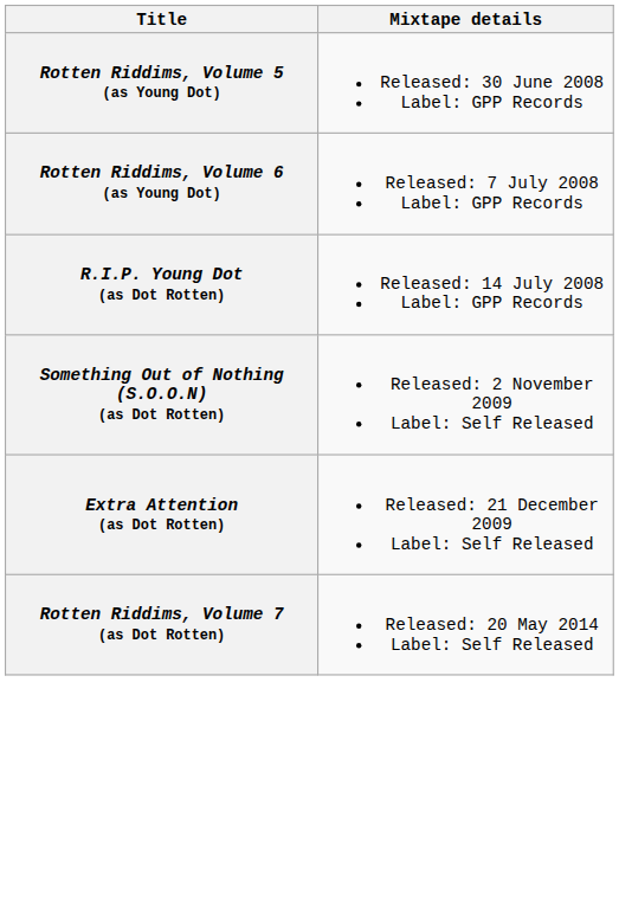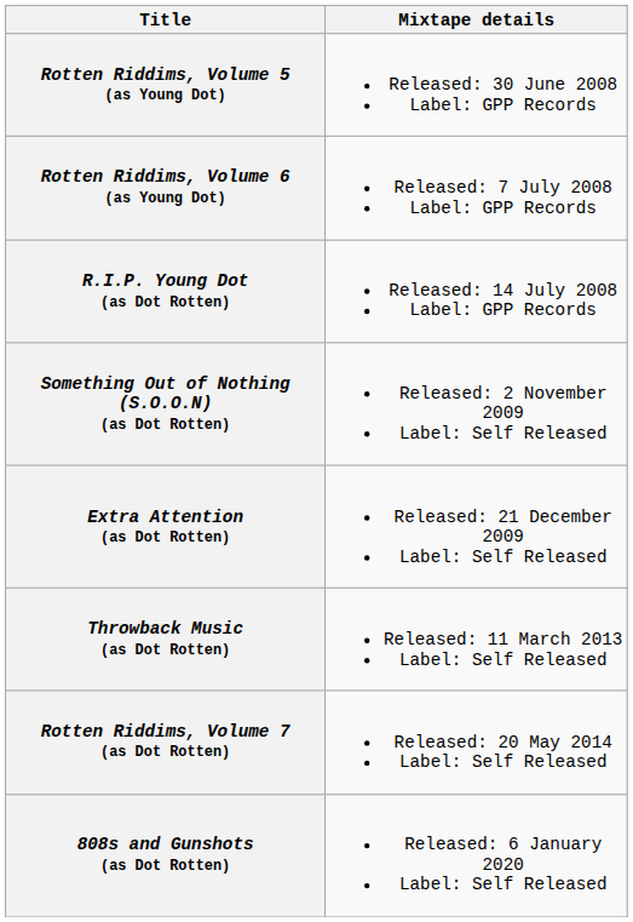+ row: Throwback Music (as Dot Rotten) | Released: 11 March 2013 Label: Self Released
+ row: 808s and Gunshots (as Dot Rotten) | Released: 6 January 2020 Label: Self Released
